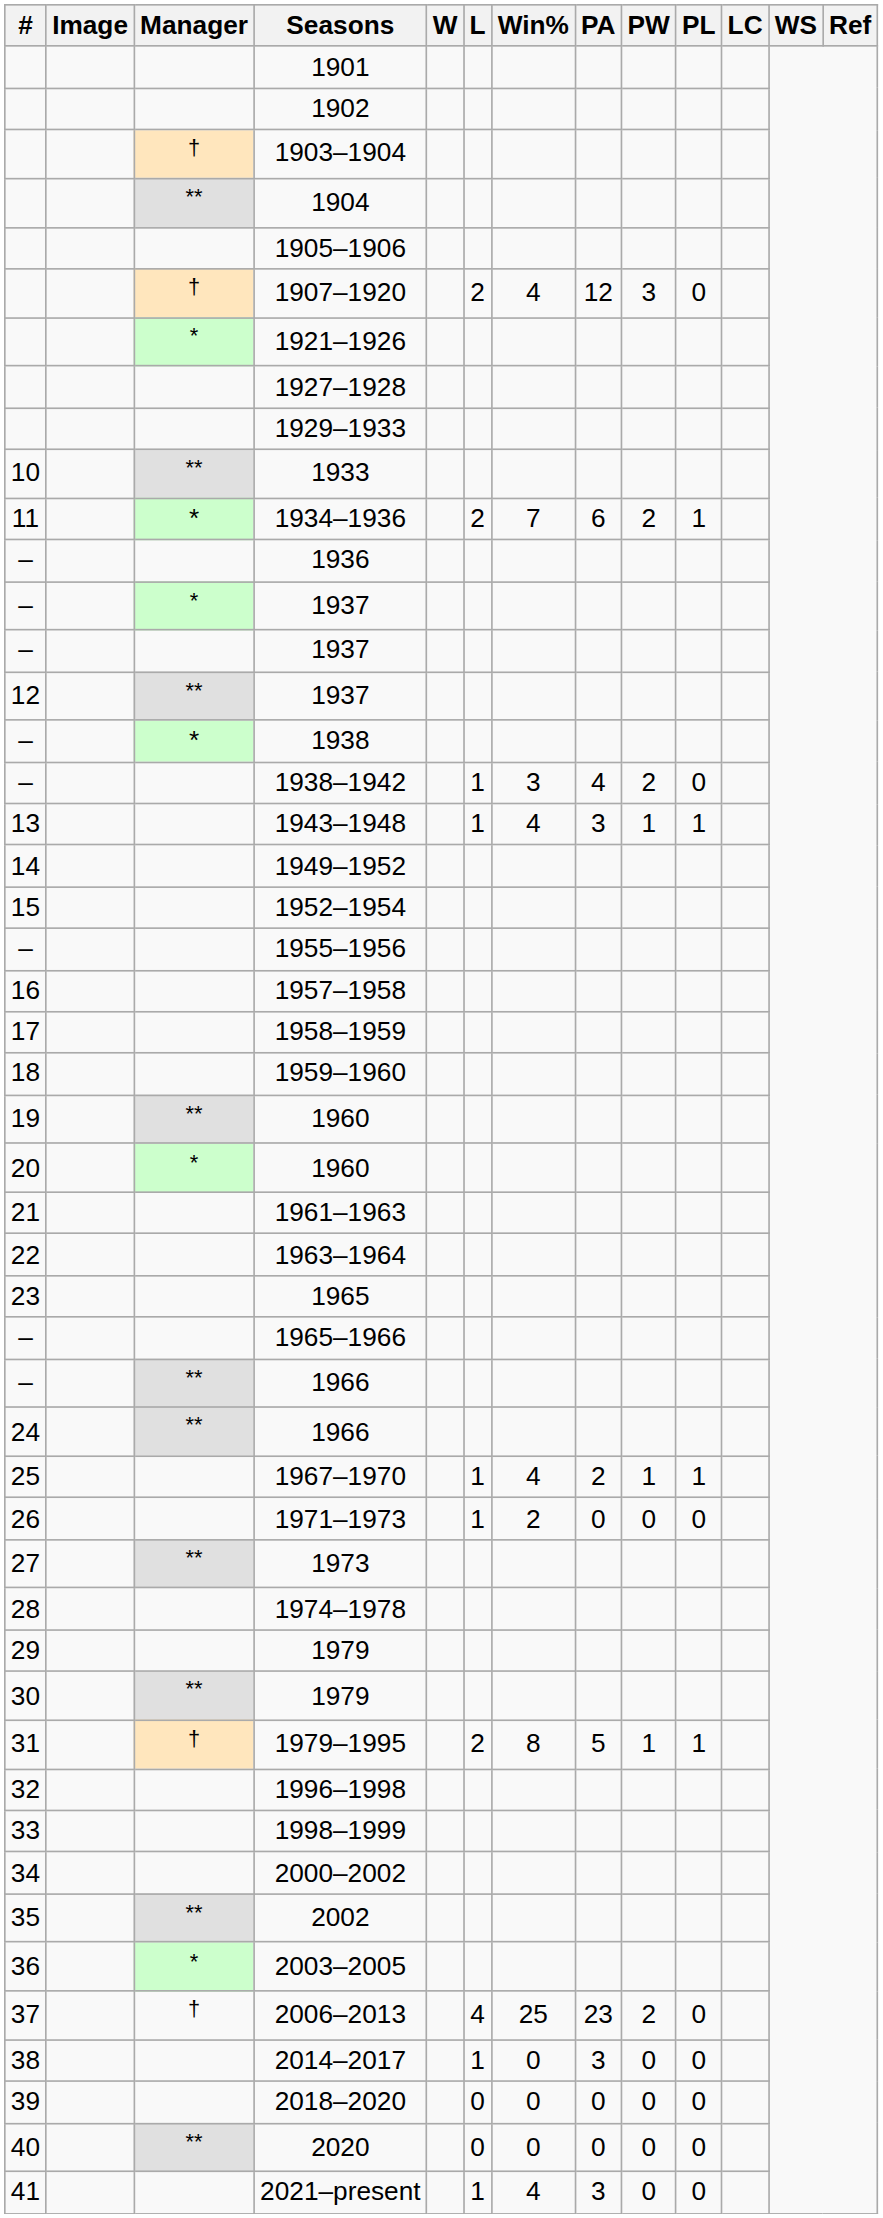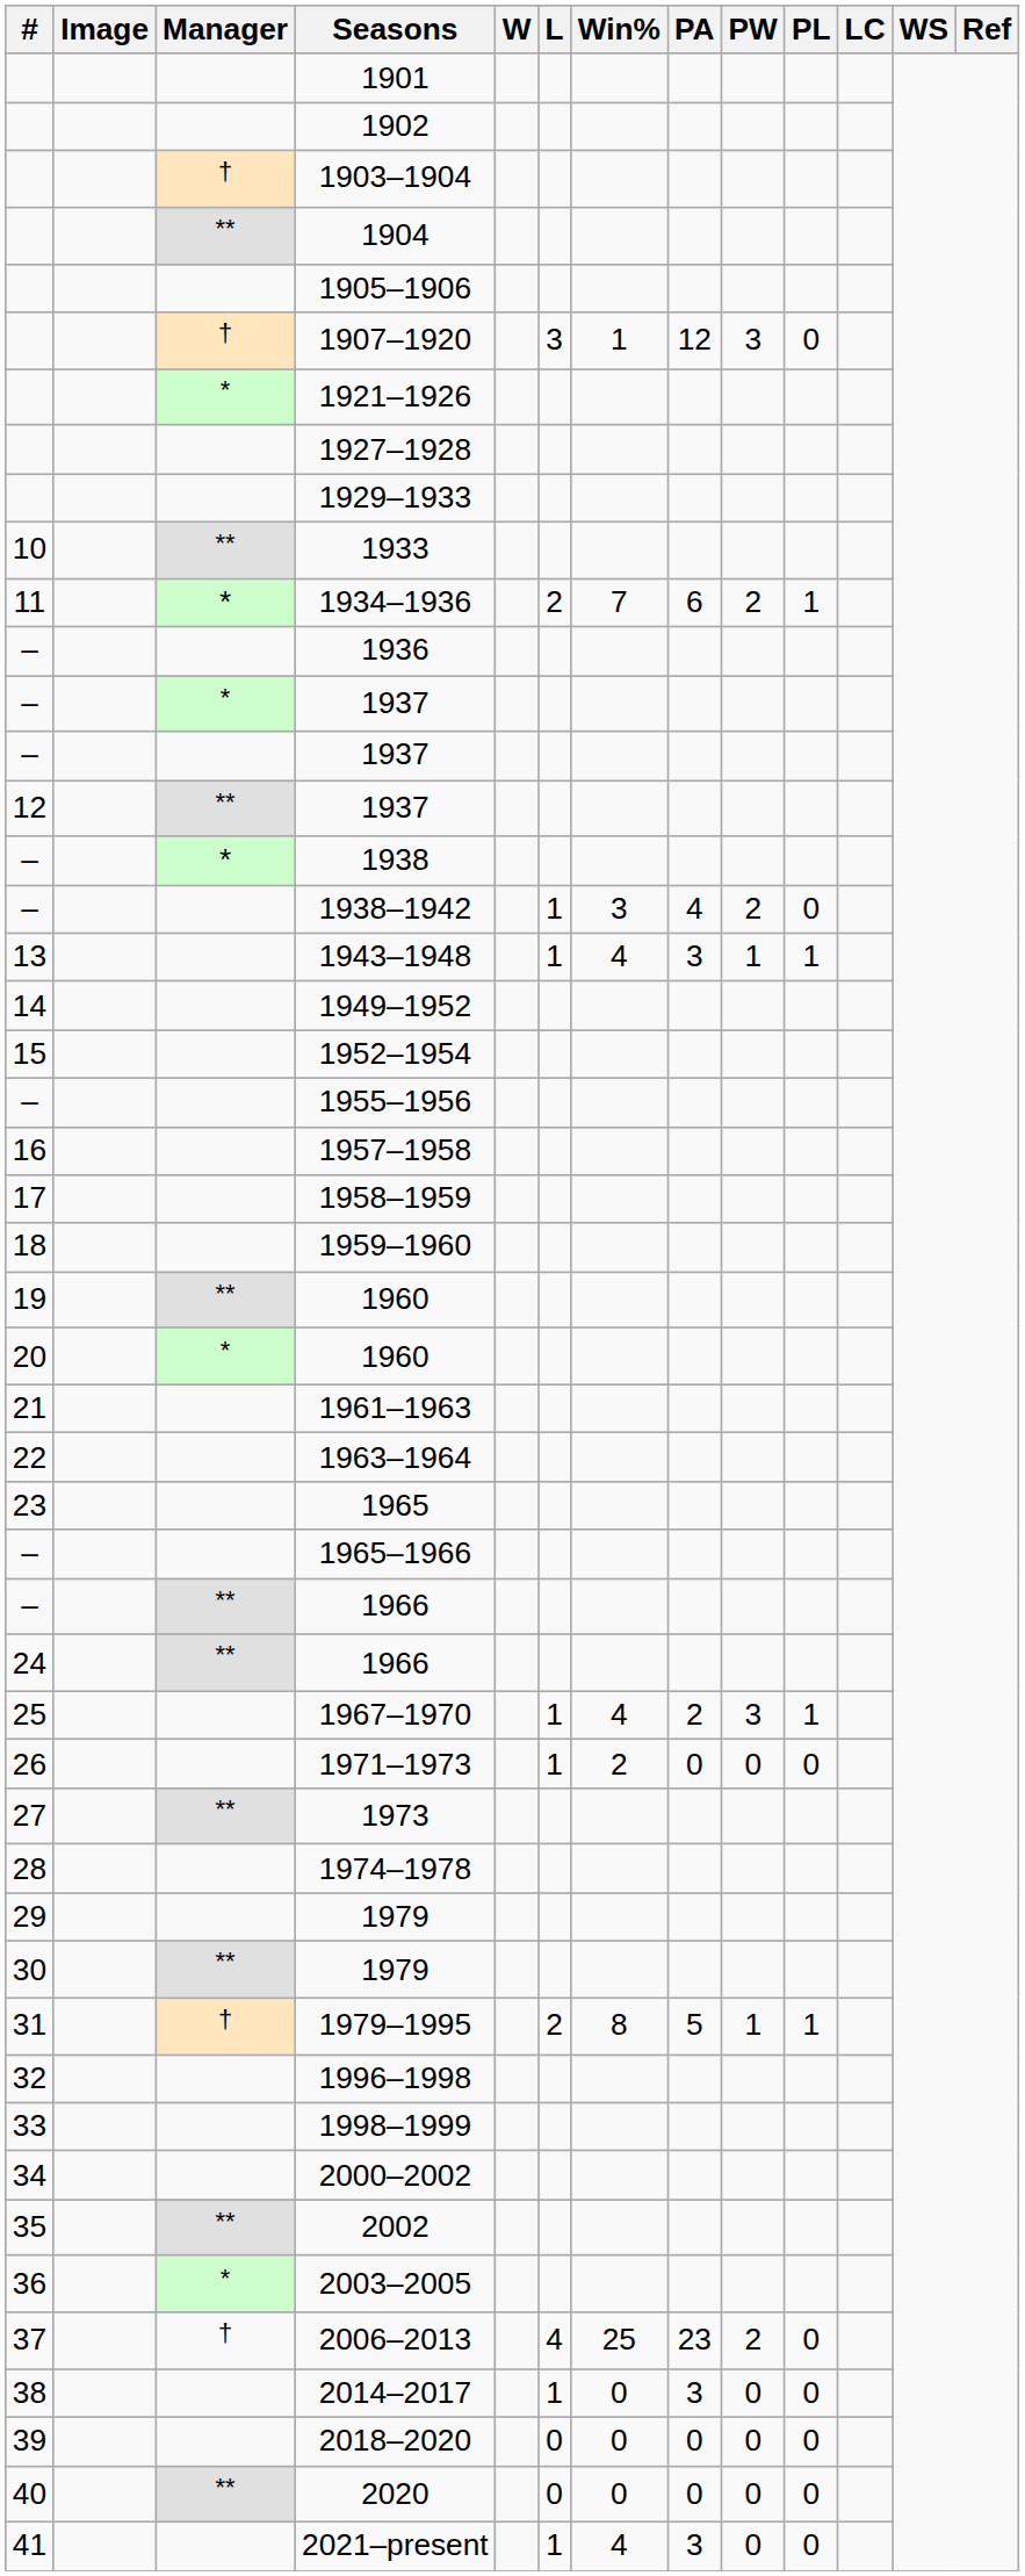1907–1920 | L: 2 -> 3
1907–1920 | Win%: 4 -> 1
1967–1970 | PW: 1 -> 3
